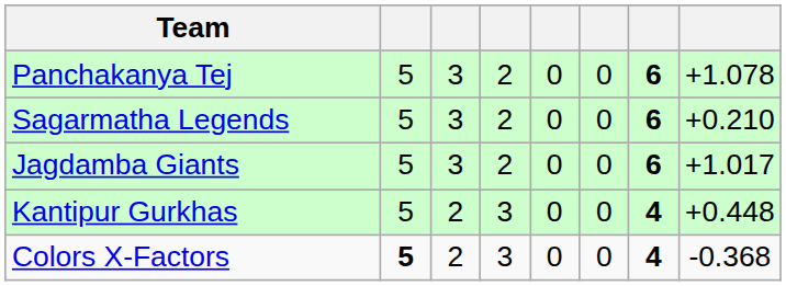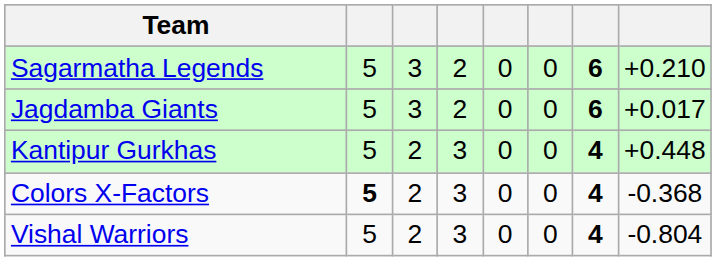- row: Panchakanya Tej | 5 | 3 | 2 | 0 | 0 | 6 | +1.078
Jagdamba Giants | column 8: +1.017 -> +0.017
+ row: Vishal Warriors | 5 | 2 | 3 | 0 | 0 | 4 | -0.804
